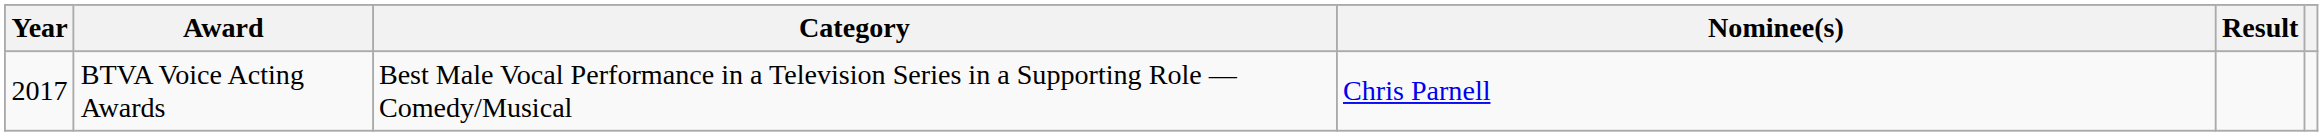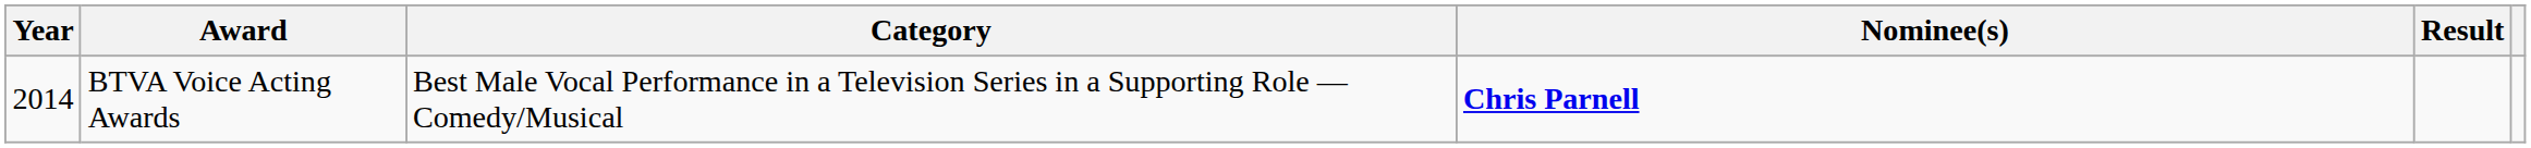BTVA Voice Acting Awards | Year: 2017 -> 2014
BTVA Voice Acting Awards | Nominee(s): normal -> bold
